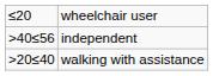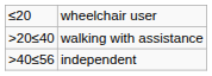rows swapped: walking with assistance <-> independent
